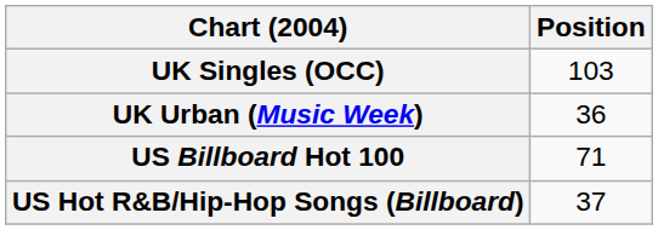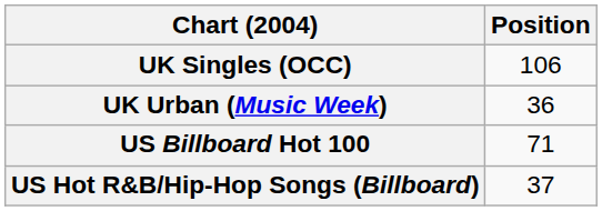UK Singles (OCC) | Position: 103 -> 106
